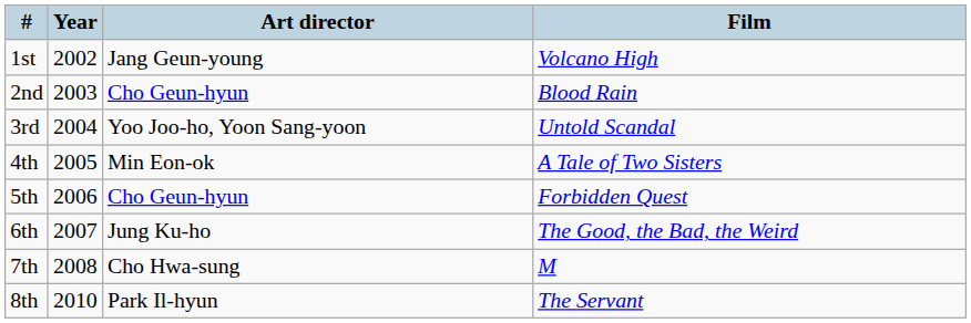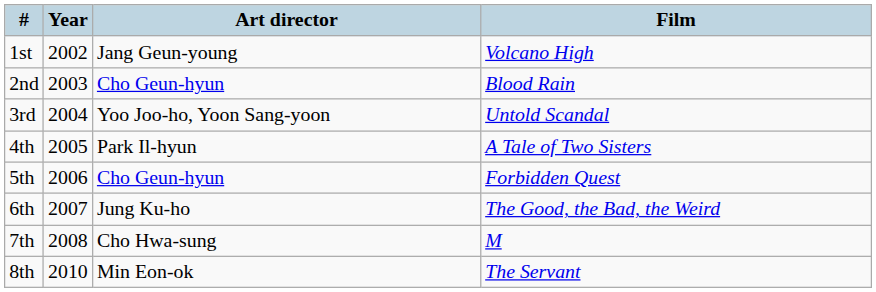4th | Art director: Min Eon-ok -> Park Il-hyun
8th | Art director: Park Il-hyun -> Min Eon-ok
